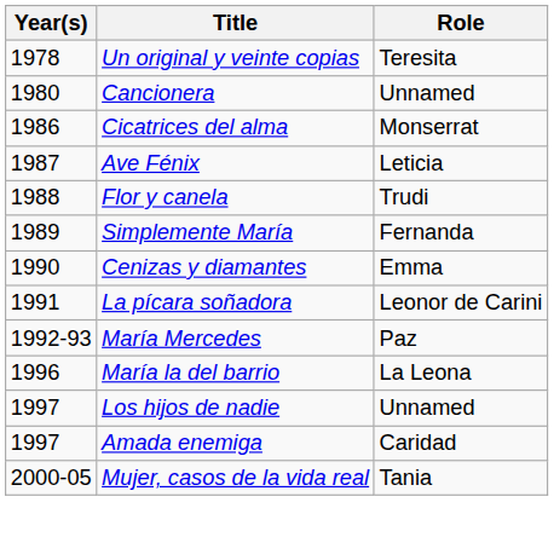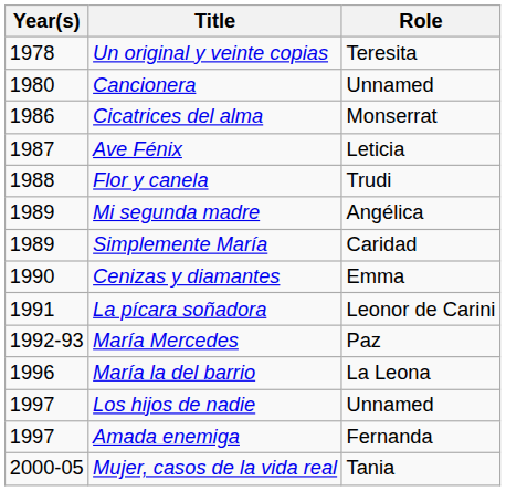+ row: 1989 | Mi segunda madre | Angélica
Simplemente María | Role: Fernanda -> Caridad
Amada enemiga | Role: Caridad -> Fernanda
